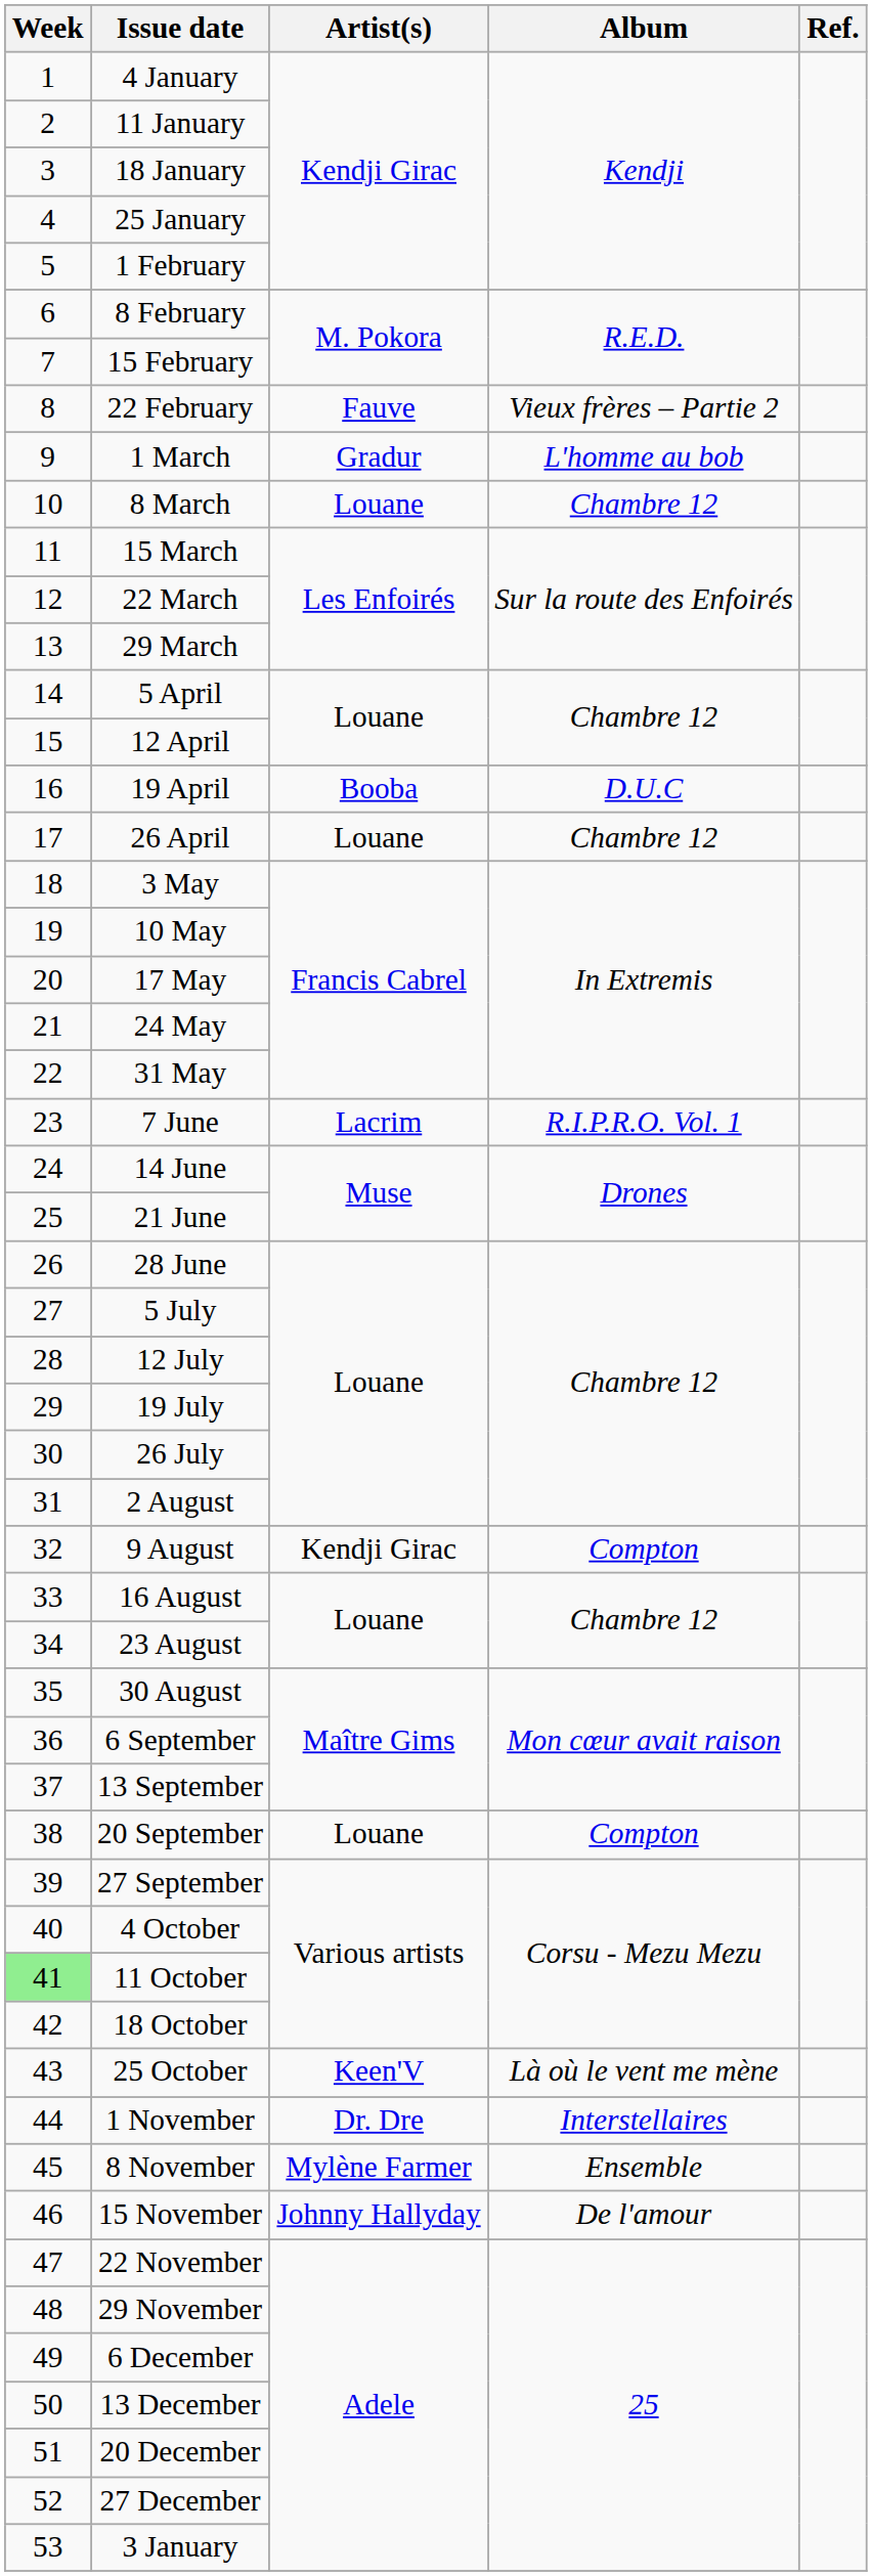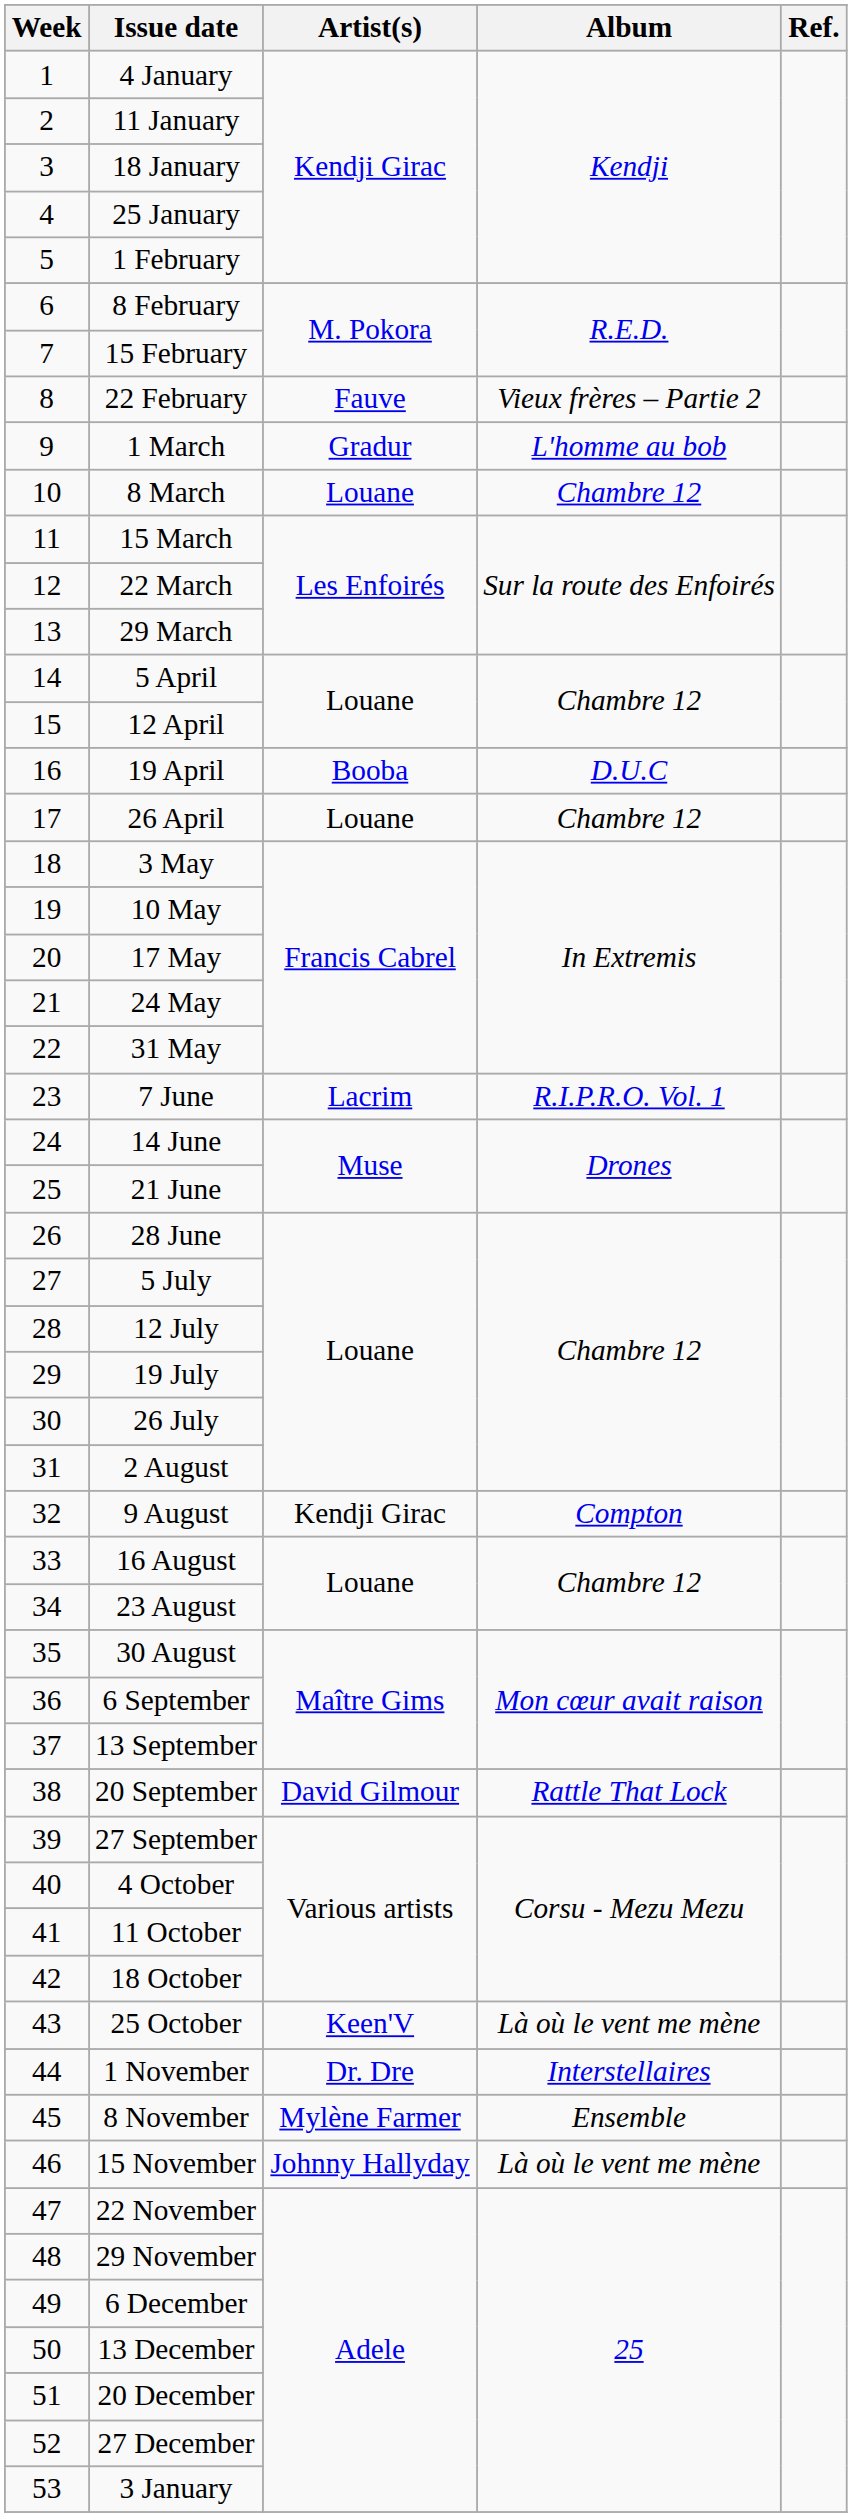20 September | Artist(s): Louane -> David Gilmour
20 September | Album: Compton -> Rattle That Lock
11 October | Week: lightgreen background -> no background
15 November | Album: De l'amour -> Là où le vent me mène
